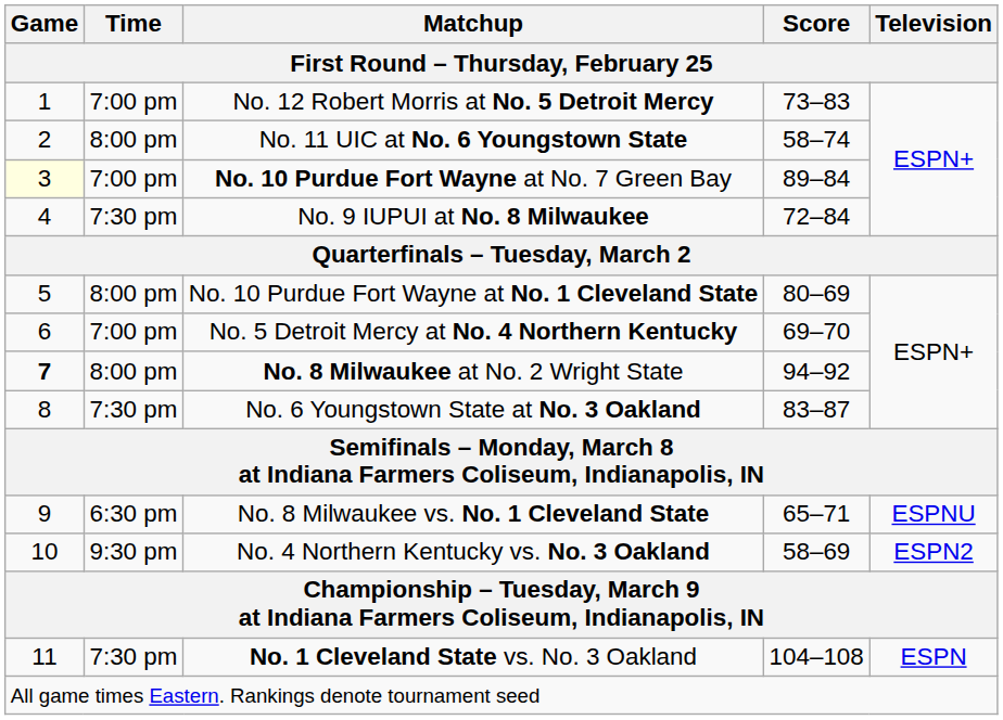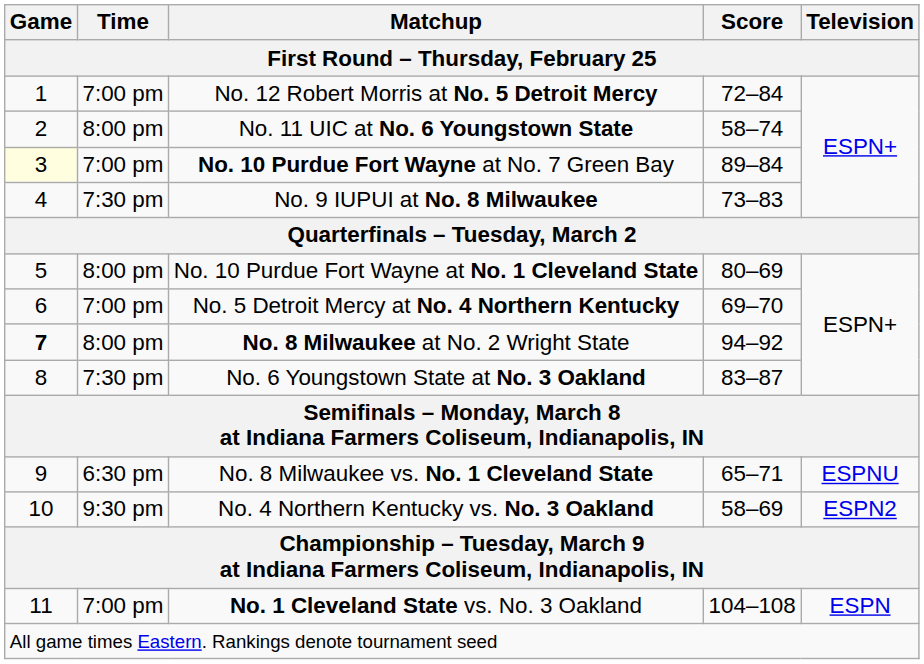No. 12 Robert Morris at No. 5 Detroit Mercy | Score: 73–83 -> 72–84
No. 9 IUPUI at No. 8 Milwaukee | Score: 72–84 -> 73–83
No. 1 Cleveland State vs. No. 3 Oakland | Time: 7:30 pm -> 7:00 pm
